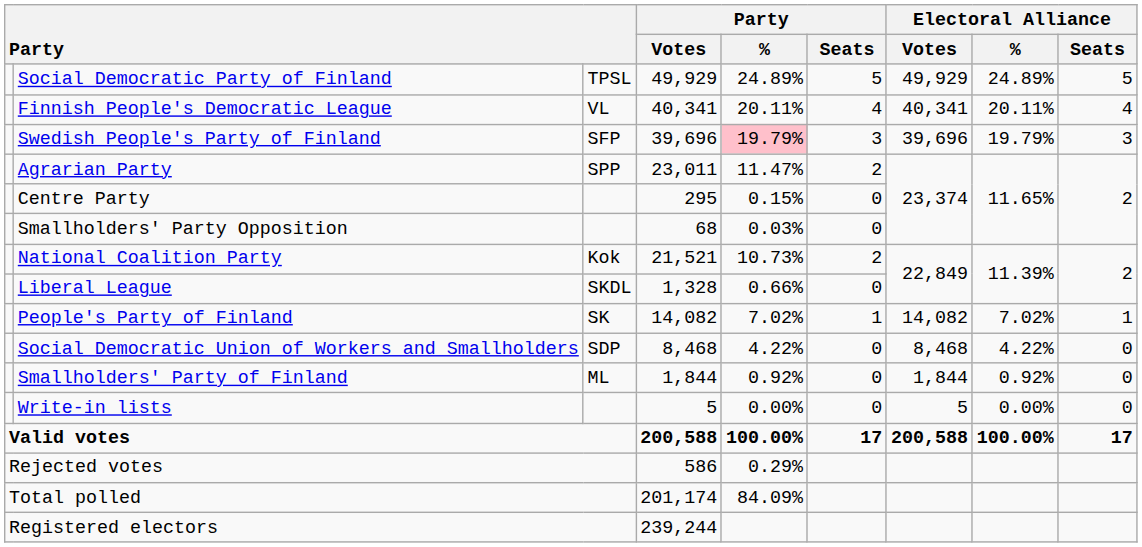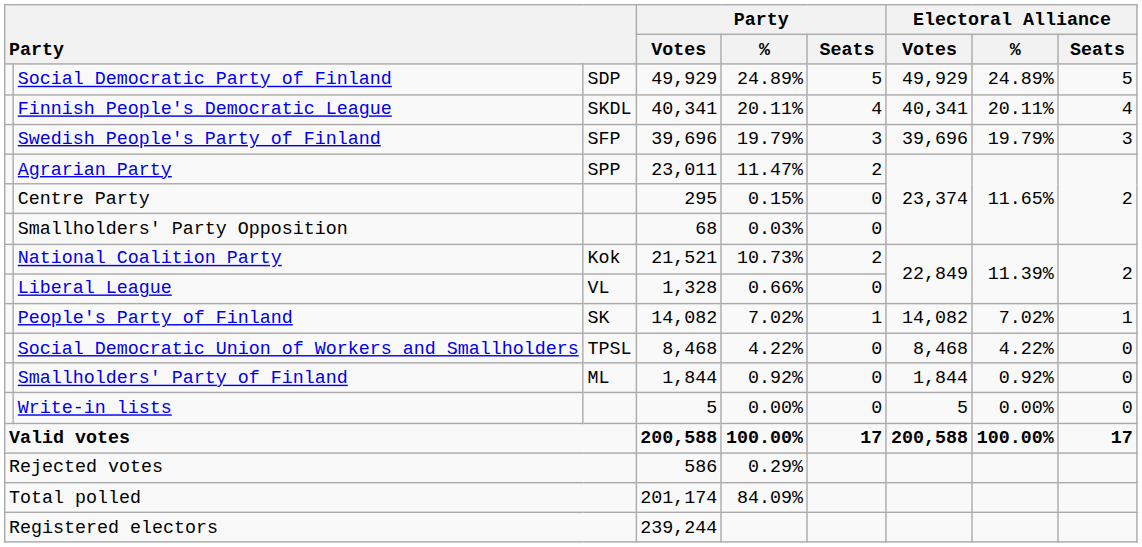Social Democratic Party of Finland | column 3: TPSL -> SDP
Finnish People's Democratic League | column 3: VL -> SKDL
Swedish People's Party of Finland | Party / %: pink background -> no background
Liberal League | column 3: SKDL -> VL
Social Democratic Union of Workers and Smallholders | column 3: SDP -> TPSL
